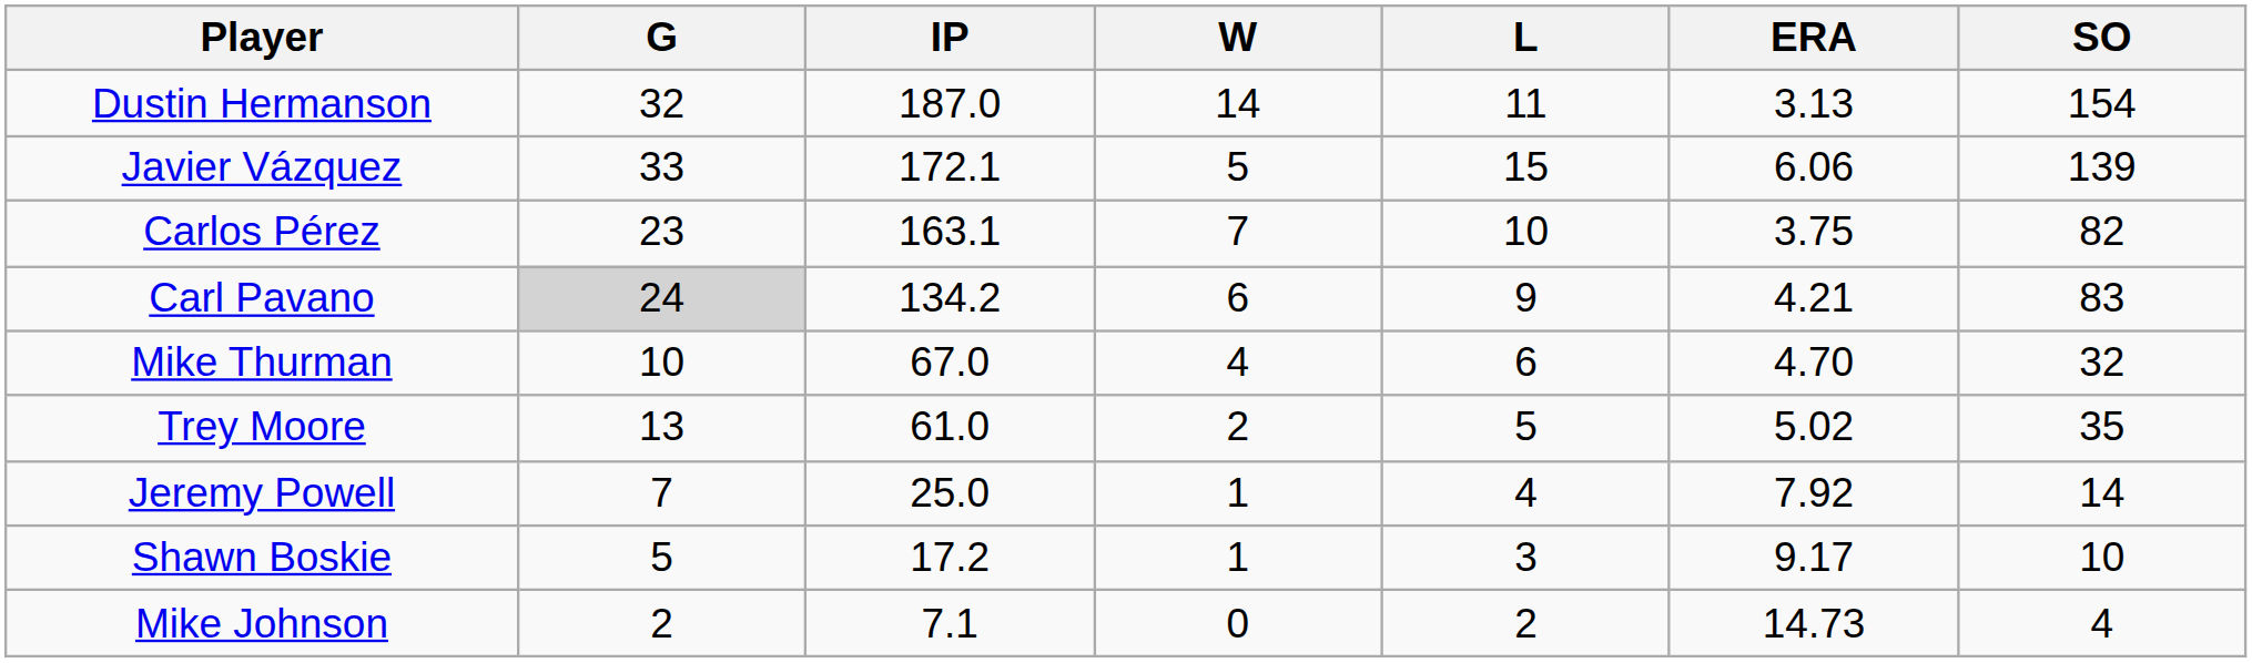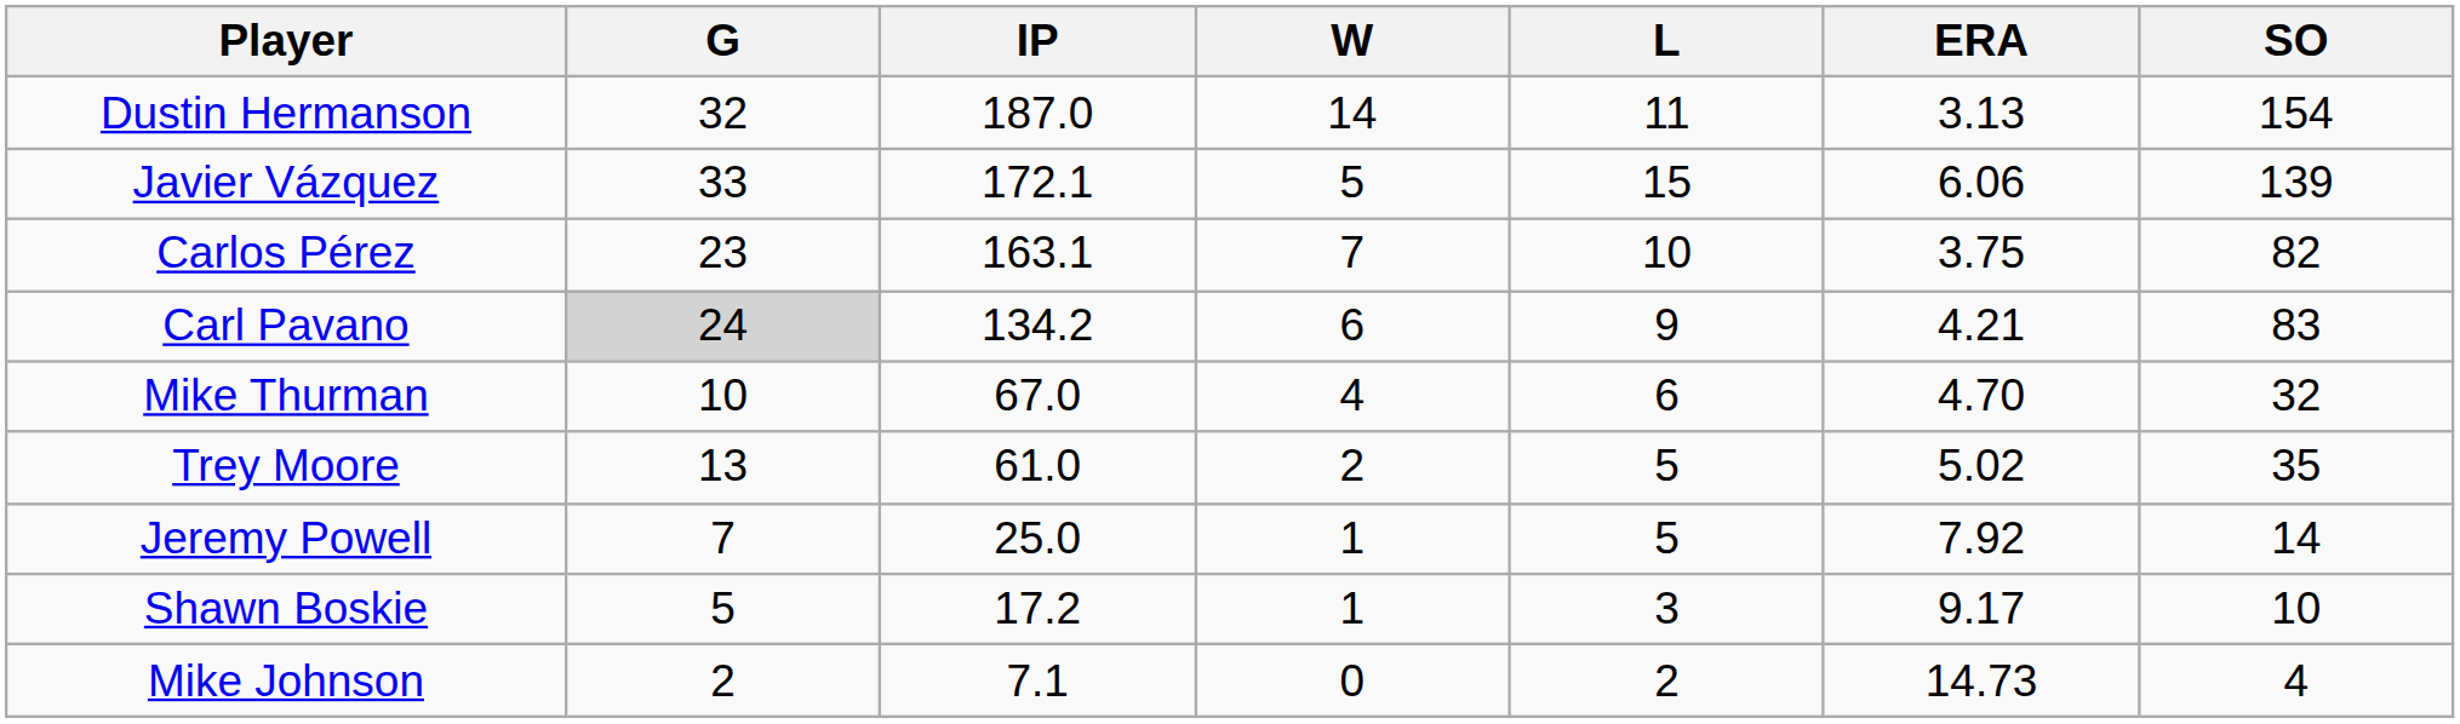Jeremy Powell | L: 4 -> 5
